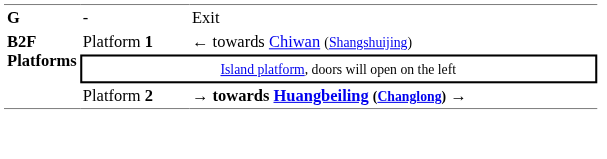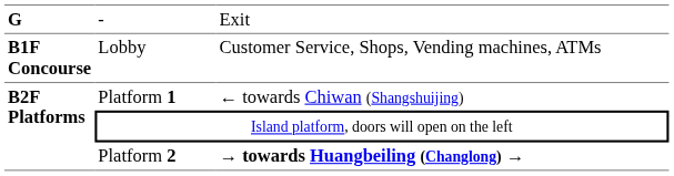+ row: B1F Concourse | Lobby | Customer Service, Shops, Vending machines, ATMs
